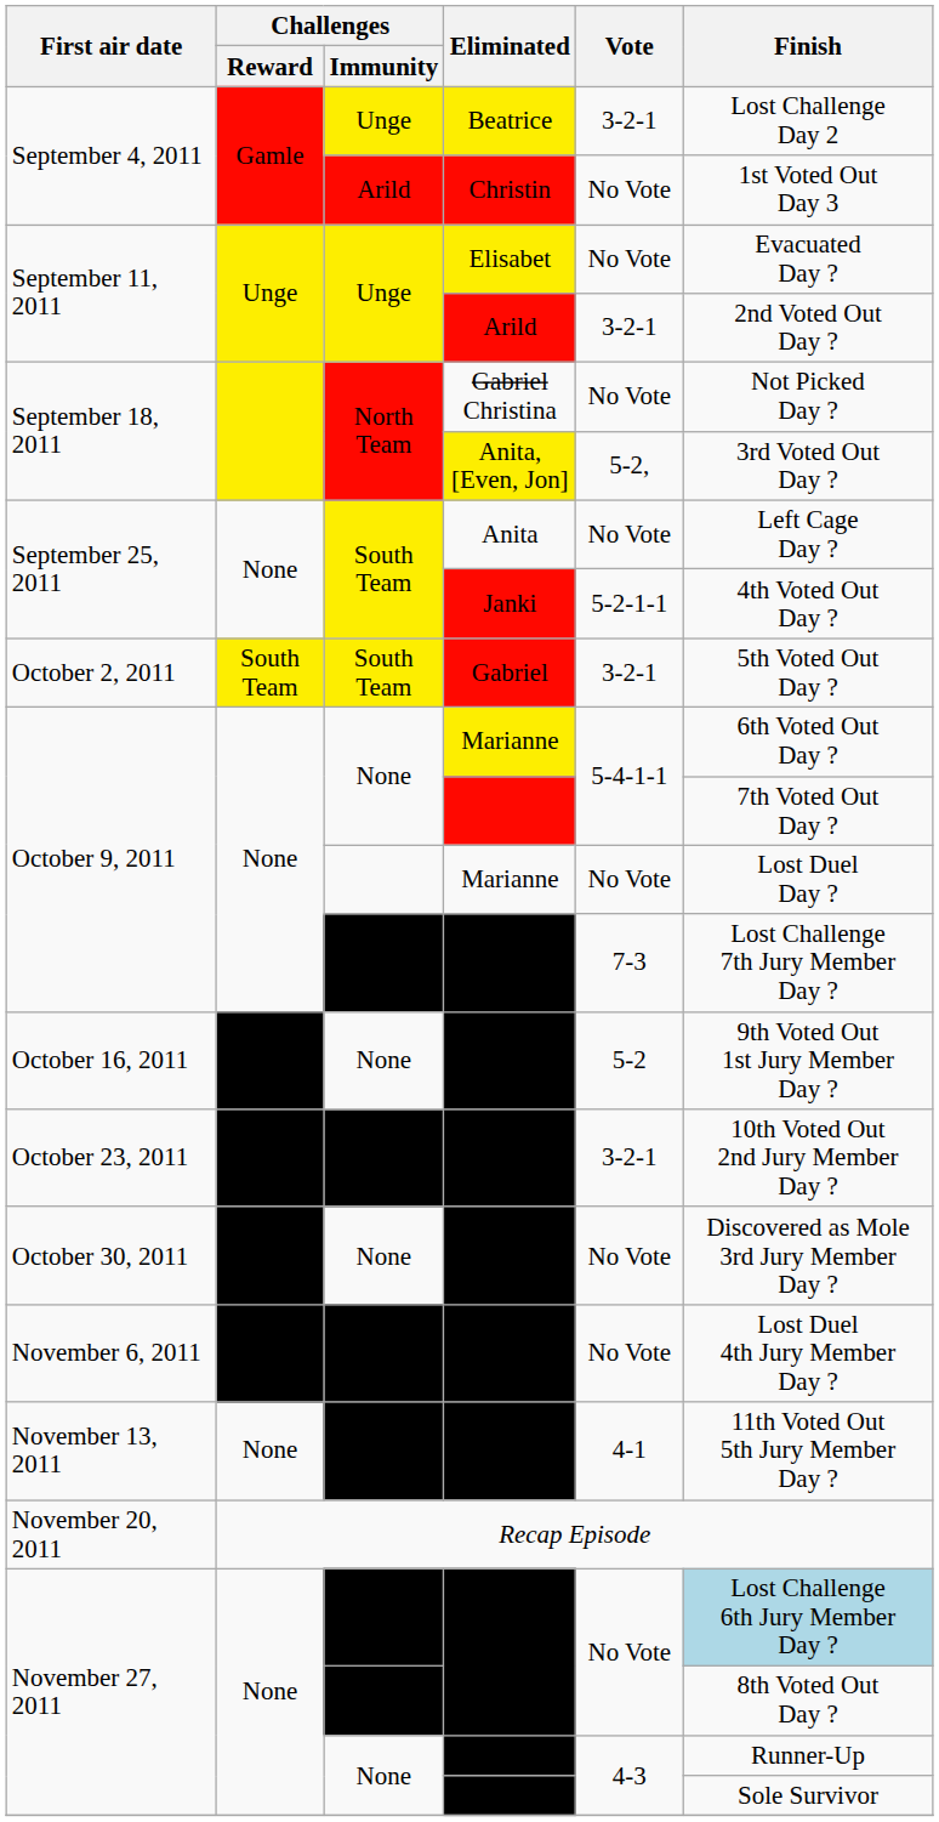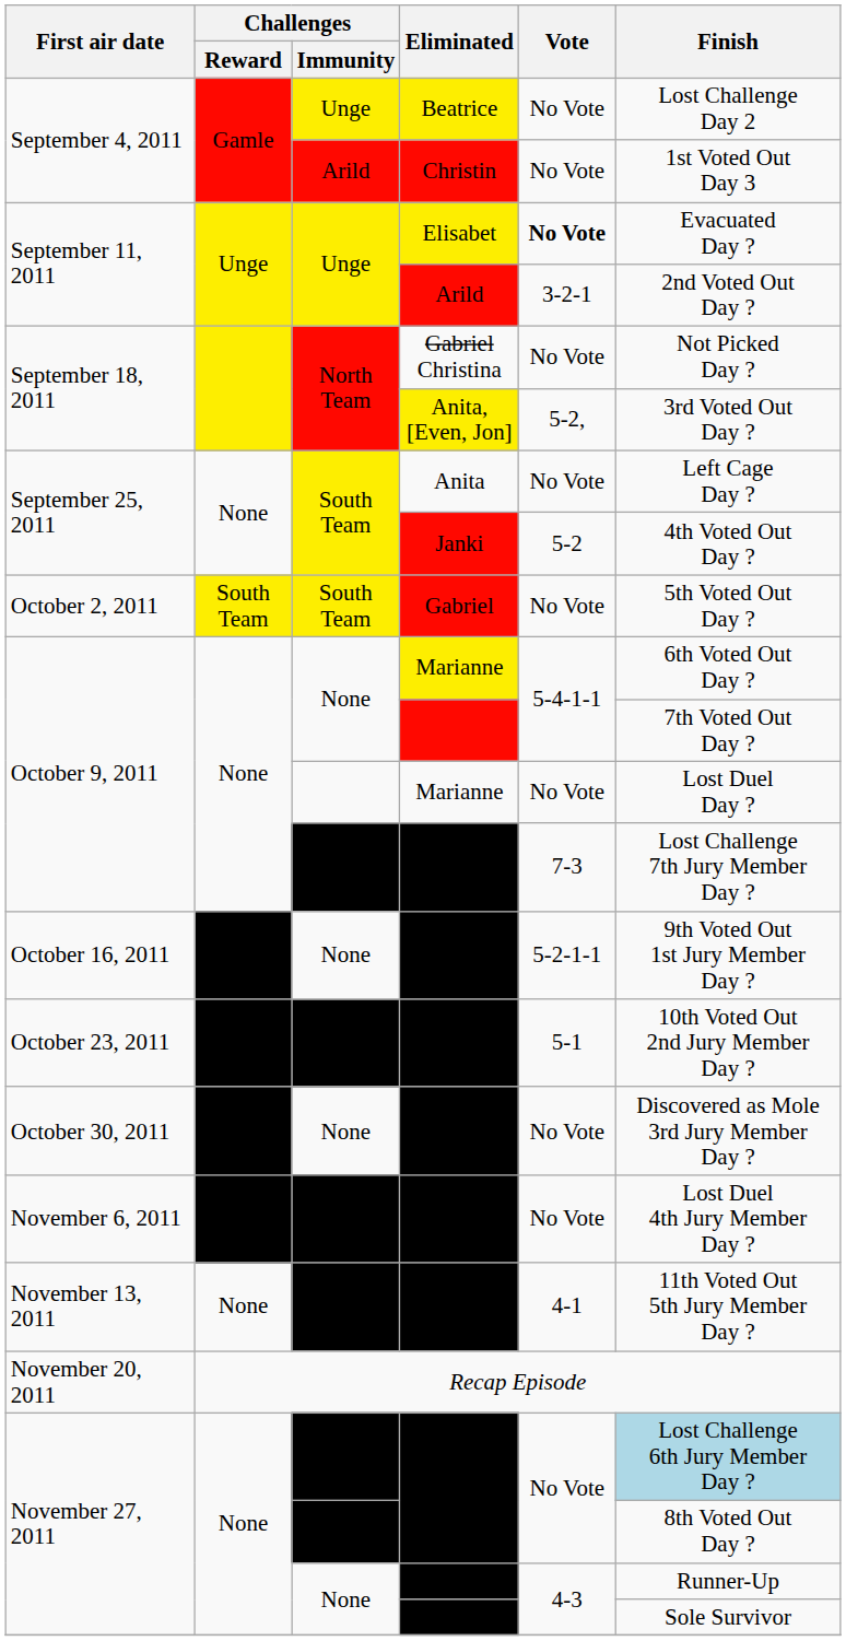Beatrice | Vote: 3-2-1 -> No Vote
Elisabet | Vote: normal -> bold
Janki | Vote: 5-2-1-1 -> 5-2
Gabriel | Vote: 3-2-1 -> No Vote
Jon | Vote: 5-2 -> 5-2-1-1
Bård Anders | Vote: 3-2-1 -> 5-1
